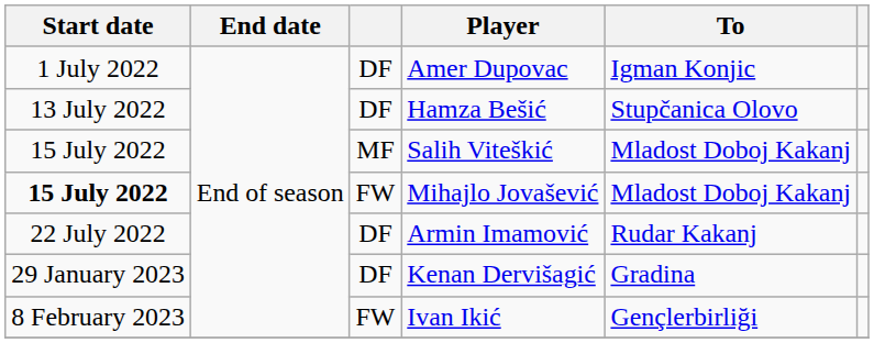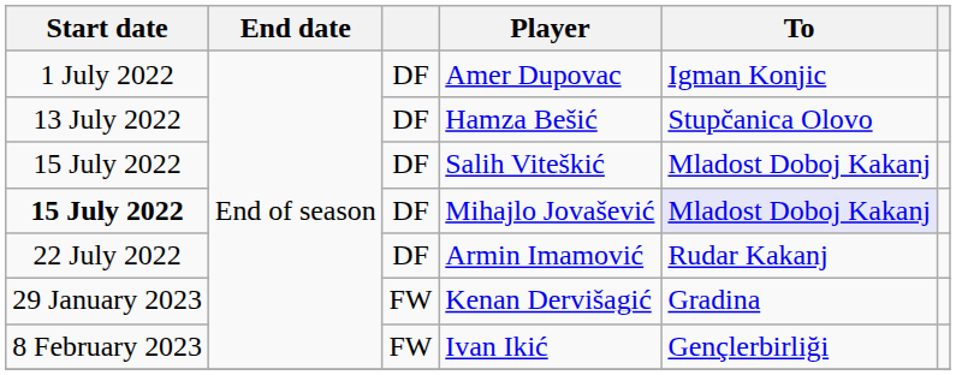Salih Viteškić | column 3: MF -> DF
Mihajlo Jovašević | column 3: FW -> DF
Mihajlo Jovašević | To: no background -> lavender background
Kenan Dervišagić | column 3: DF -> FW
